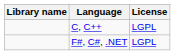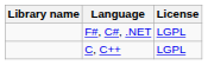rows swapped: C, C++ <-> F#, C#, .NET
